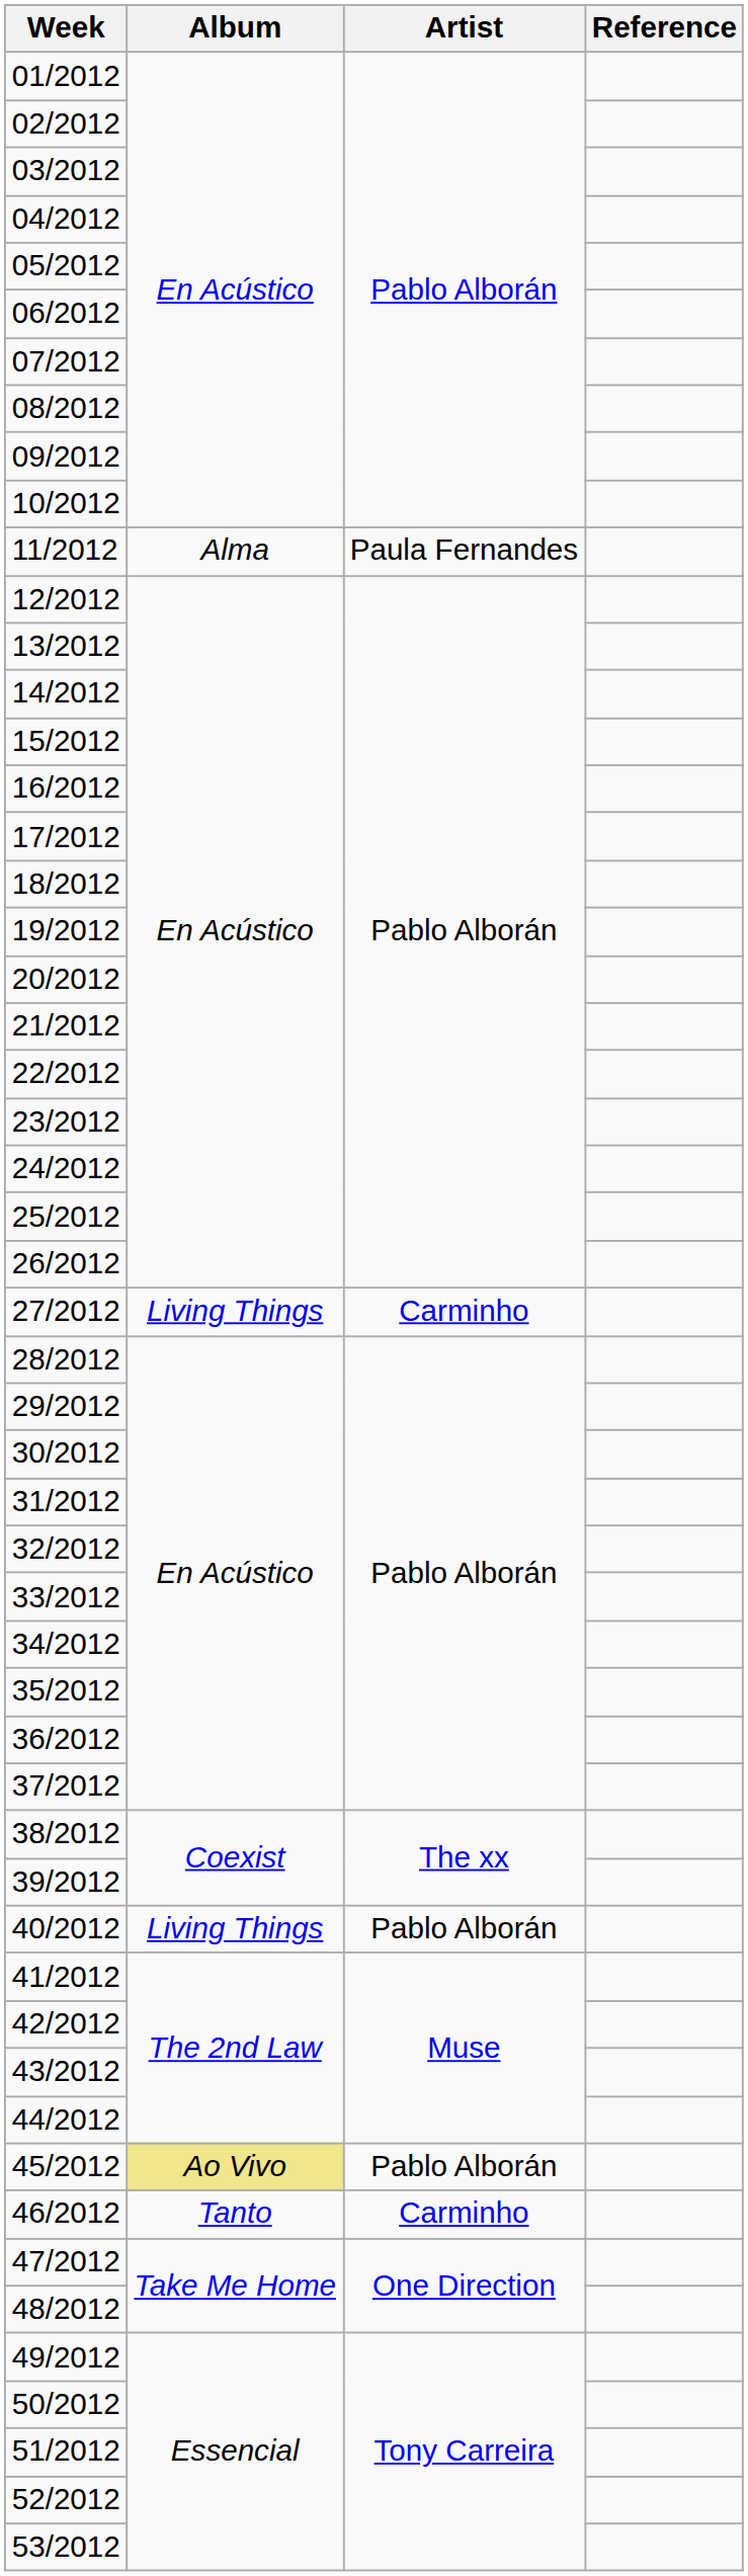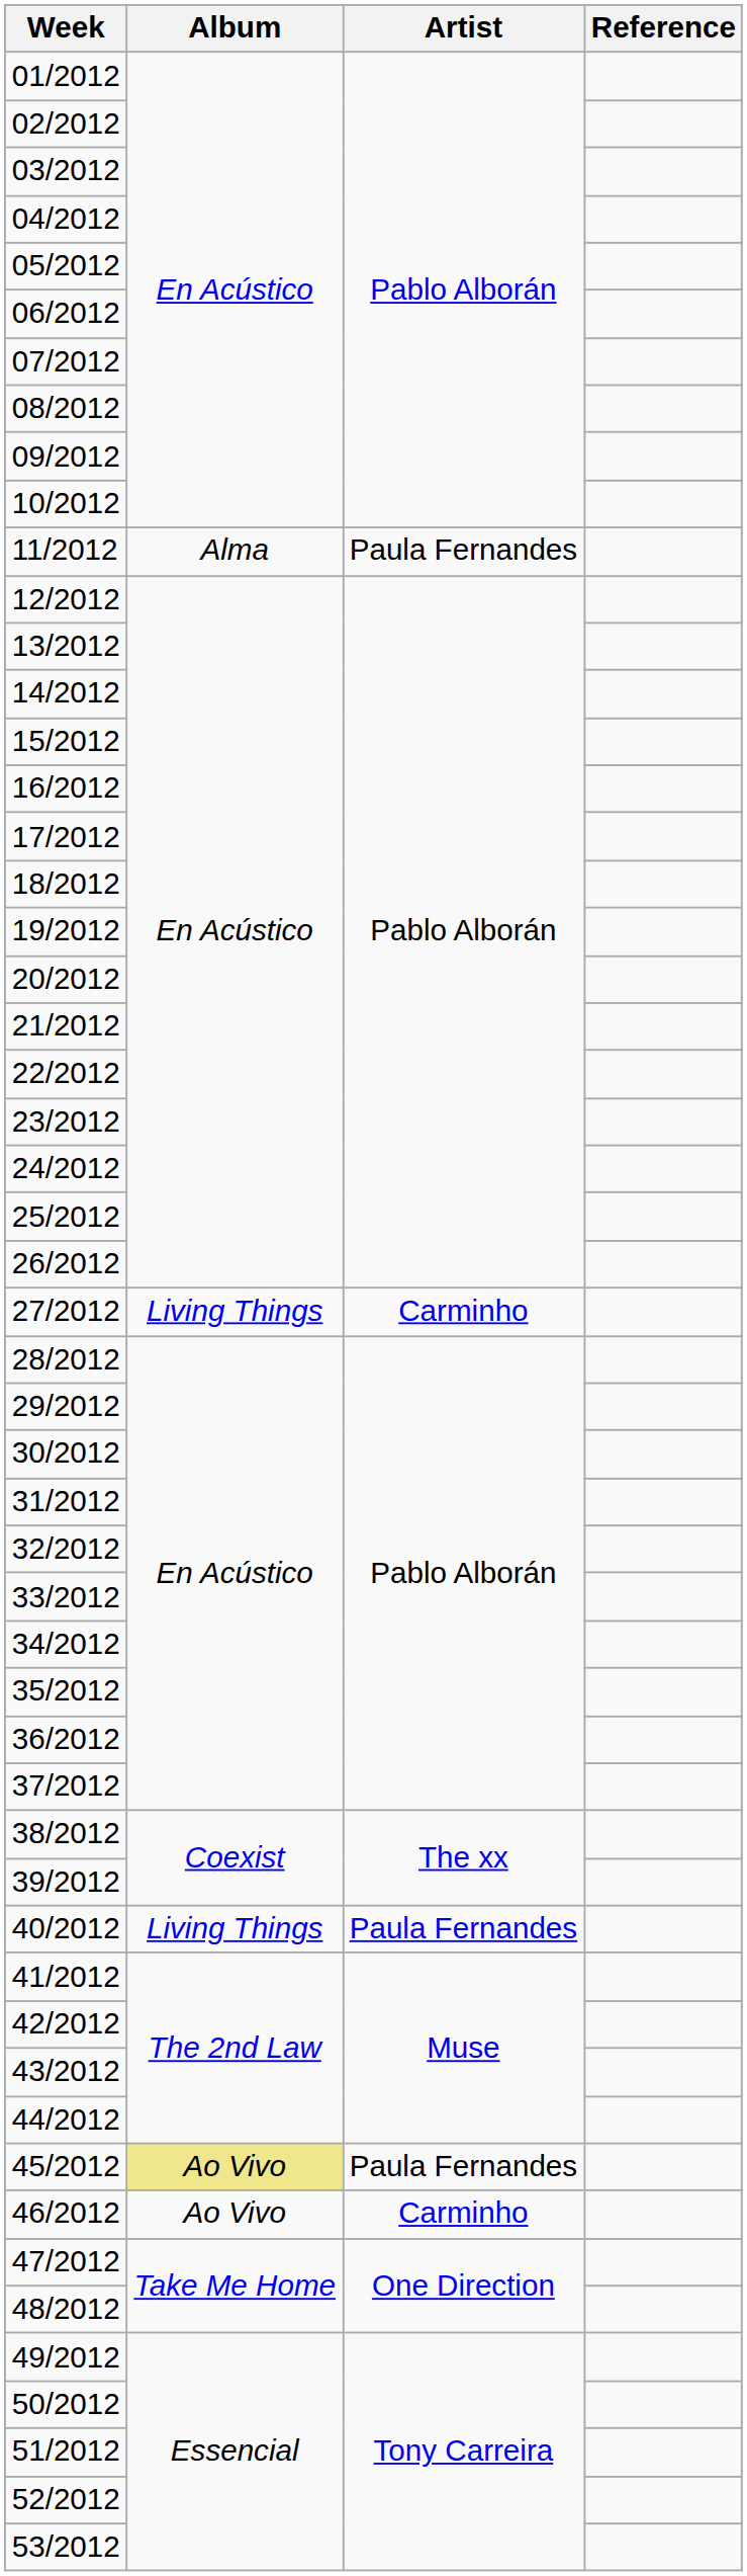40/2012 | Artist: Pablo Alborán -> Paula Fernandes
45/2012 | Artist: Pablo Alborán -> Paula Fernandes
46/2012 | Album: Tanto -> Ao Vivo
